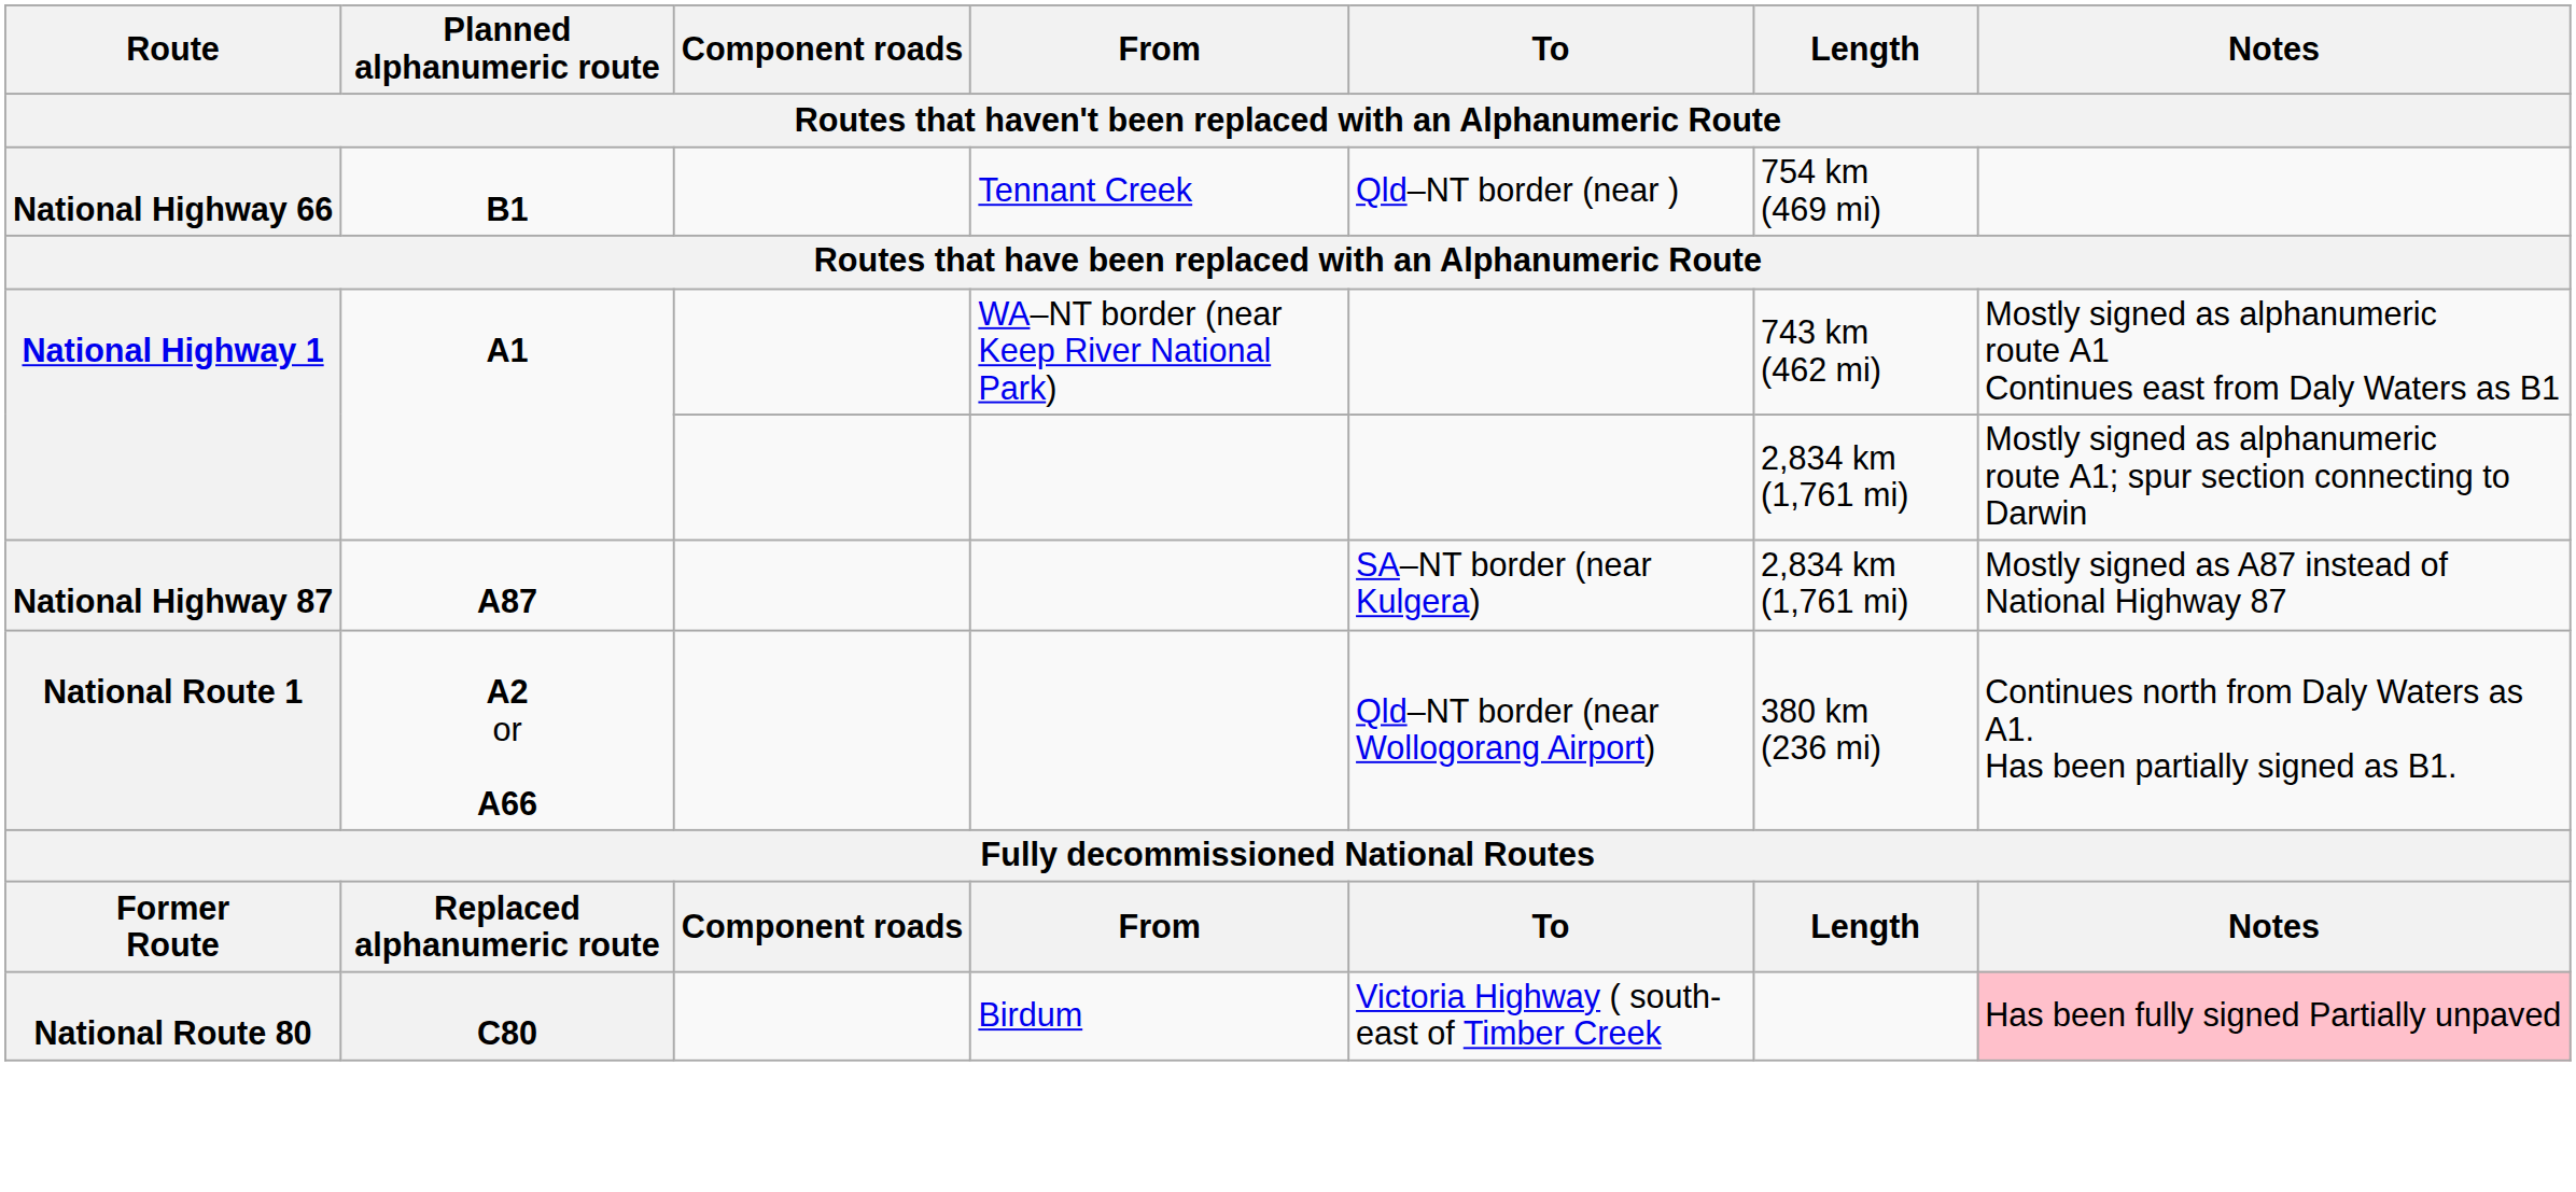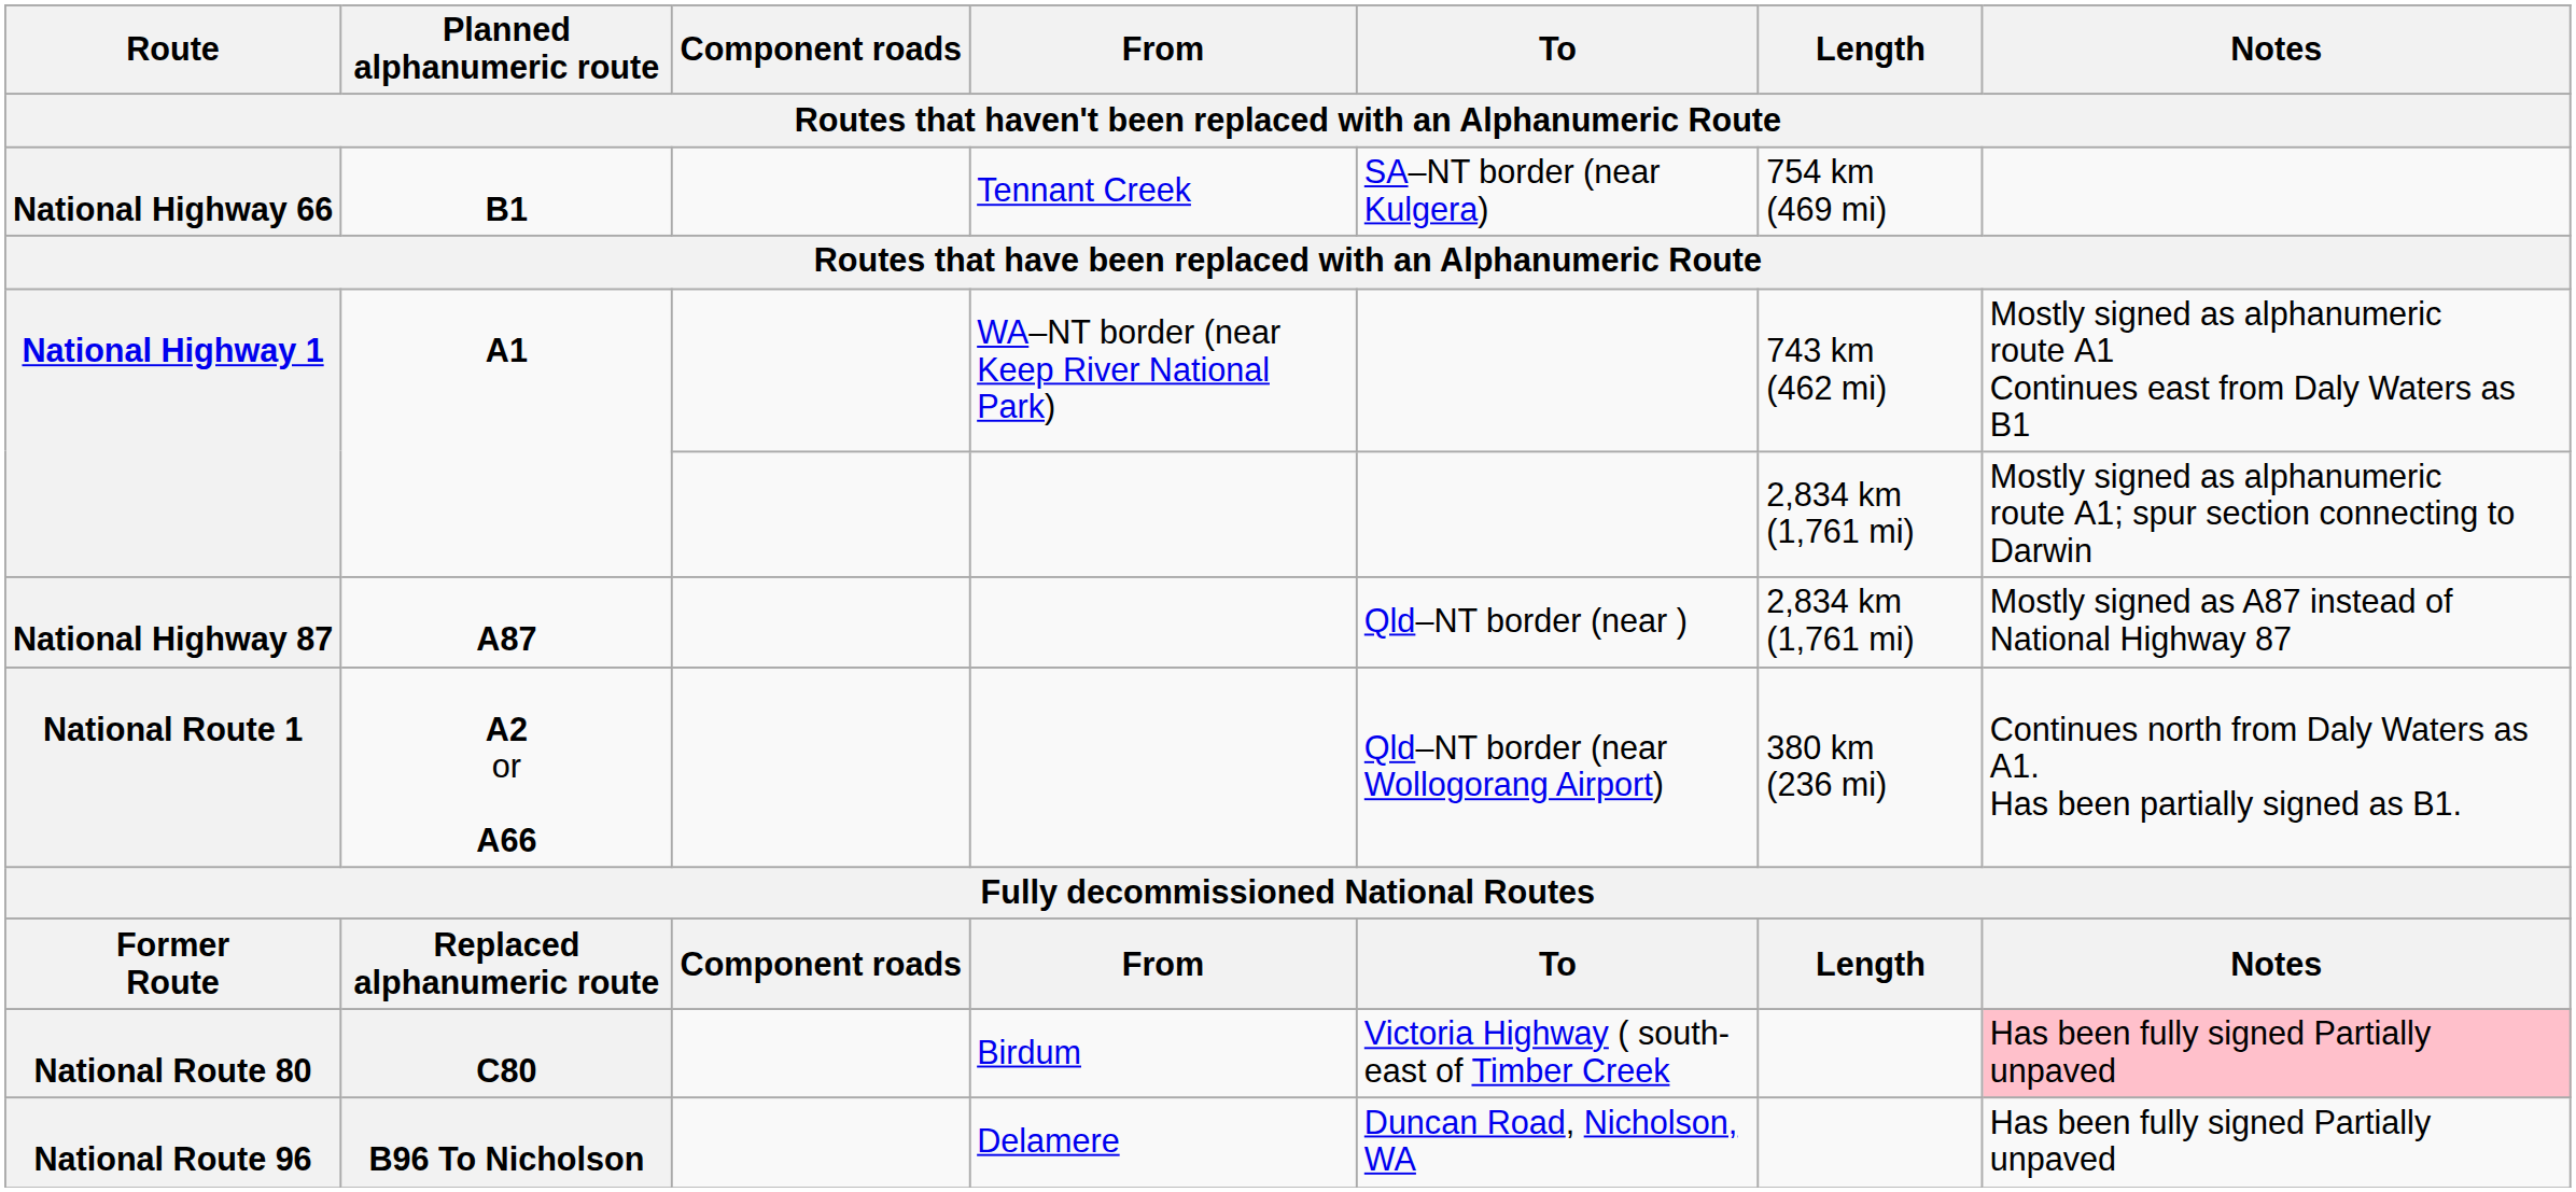National Highway 66 | To: Qld–NT border (near ) -> SA–NT border (near Kulgera)
National Highway 87 | To: SA–NT border (near Kulgera) -> Qld–NT border (near )
+ row: National Route 96 | B96 To Nicholson | Delamere | Duncan Road, Nicholson, WA | Has been fully signed Partially unpaved
